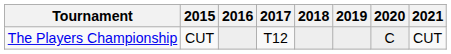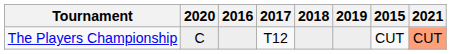columns swapped: 2015 <-> 2020
The Players Championship | 2021: no background -> lightsalmon background
